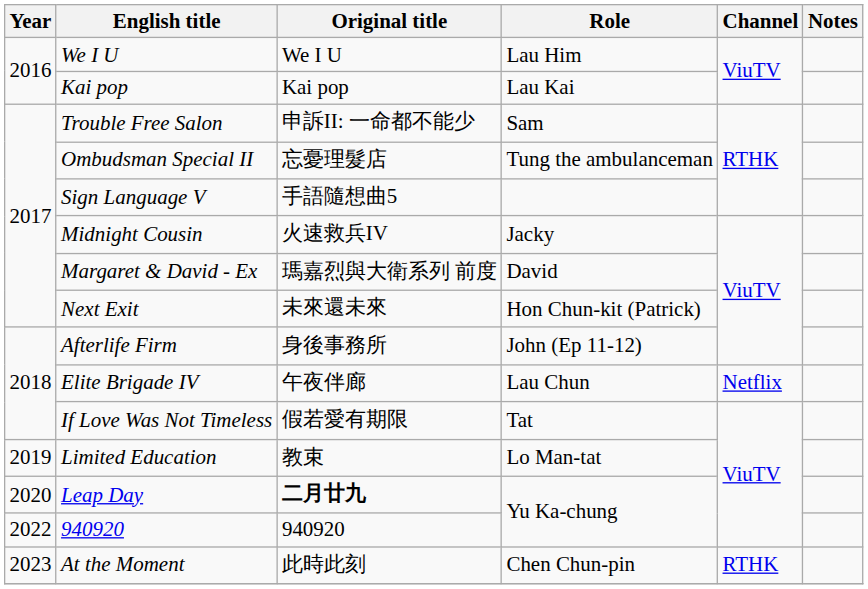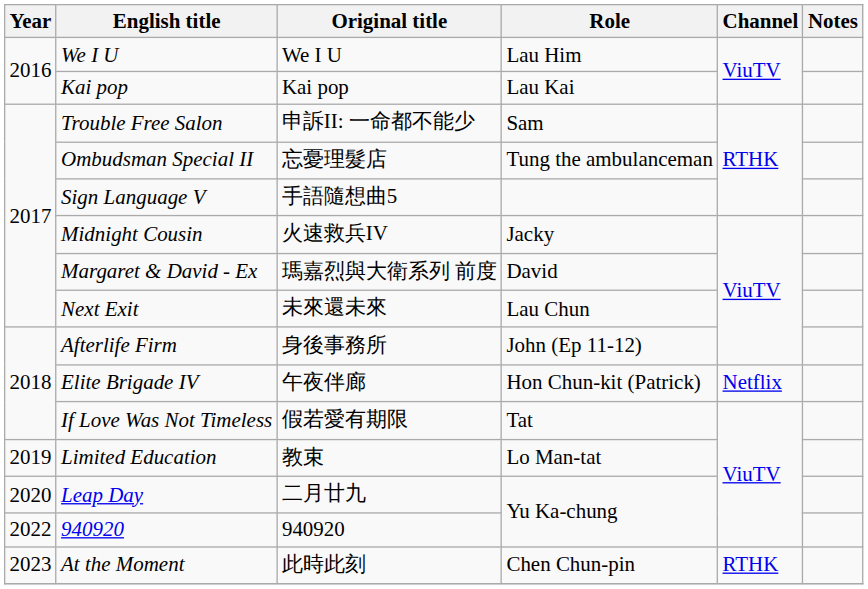Next Exit | Role: Hon Chun-kit (Patrick) -> Lau Chun
Elite Brigade IV | Role: Lau Chun -> Hon Chun-kit (Patrick)
Leap Day | Original title: bold -> normal
